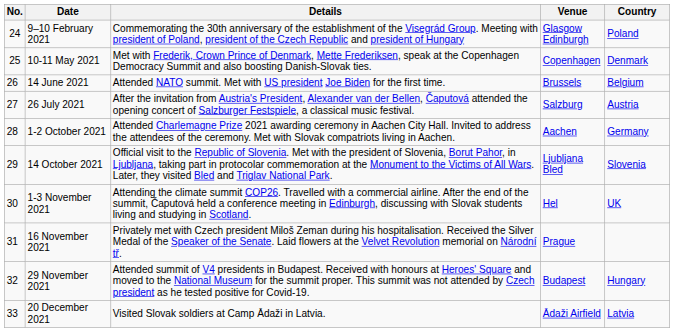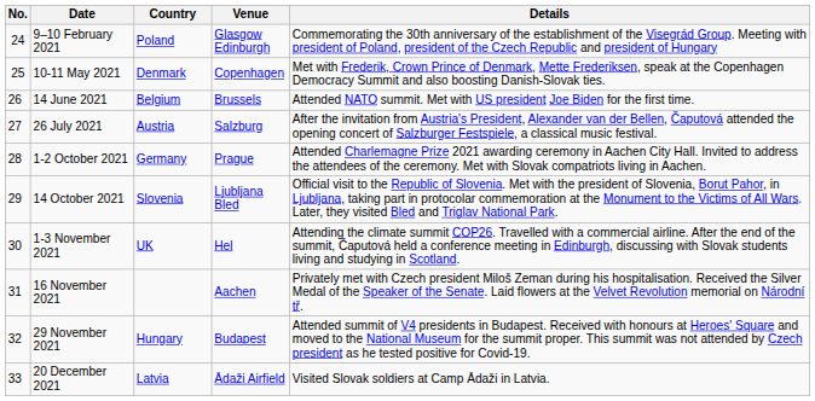columns swapped: Country <-> Details
1-2 October 2021 | Venue: Aachen -> Prague
16 November 2021 | Venue: Prague -> Aachen
